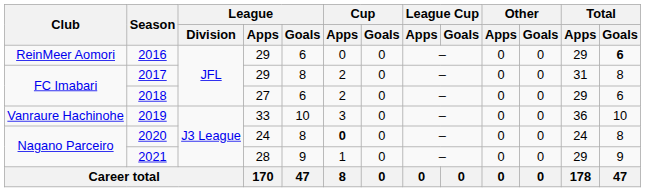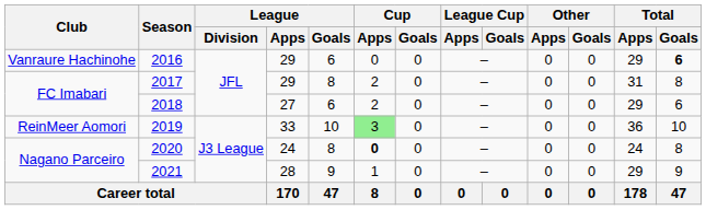2016 | Club: ReinMeer Aomori -> Vanraure Hachinohe
2019 | Club: Vanraure Hachinohe -> ReinMeer Aomori
2019 | Cup / Apps: no background -> lightgreen background
